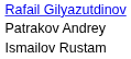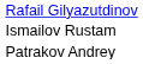rows swapped: Patrakov Andrey <-> Ismailov Rustam
